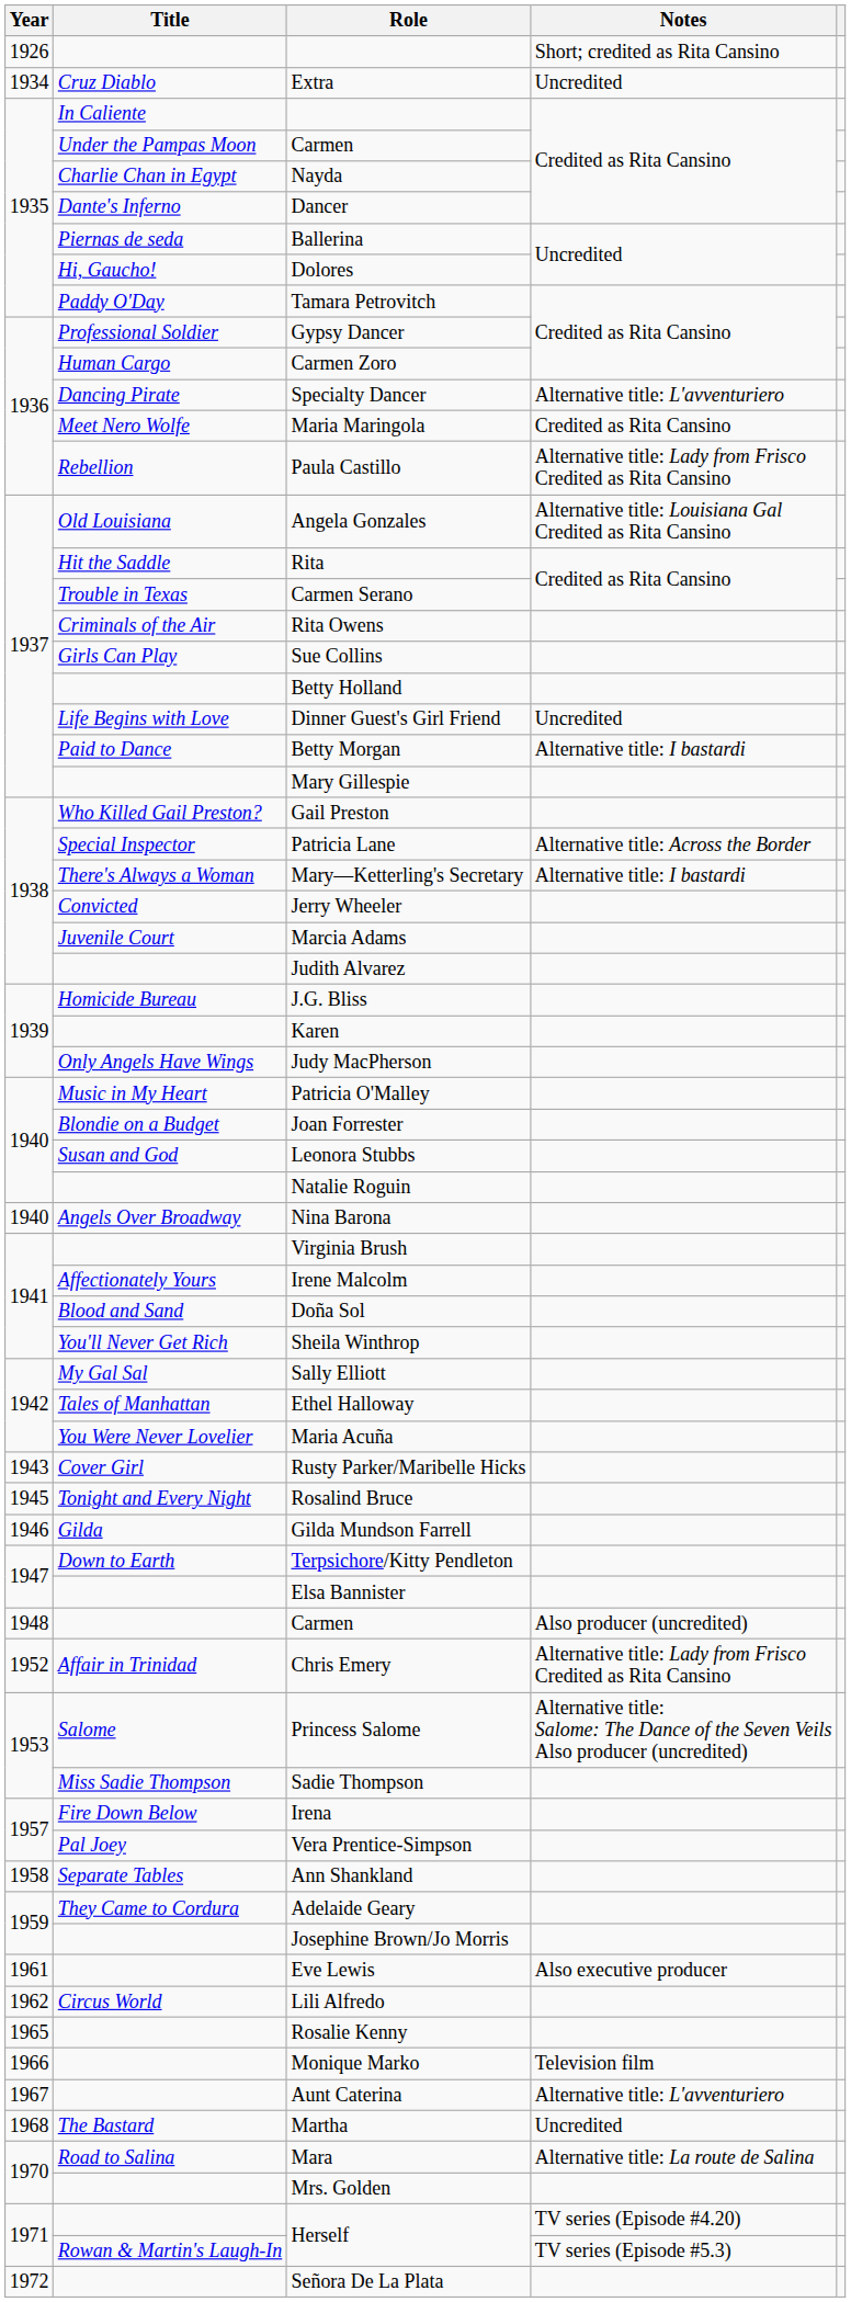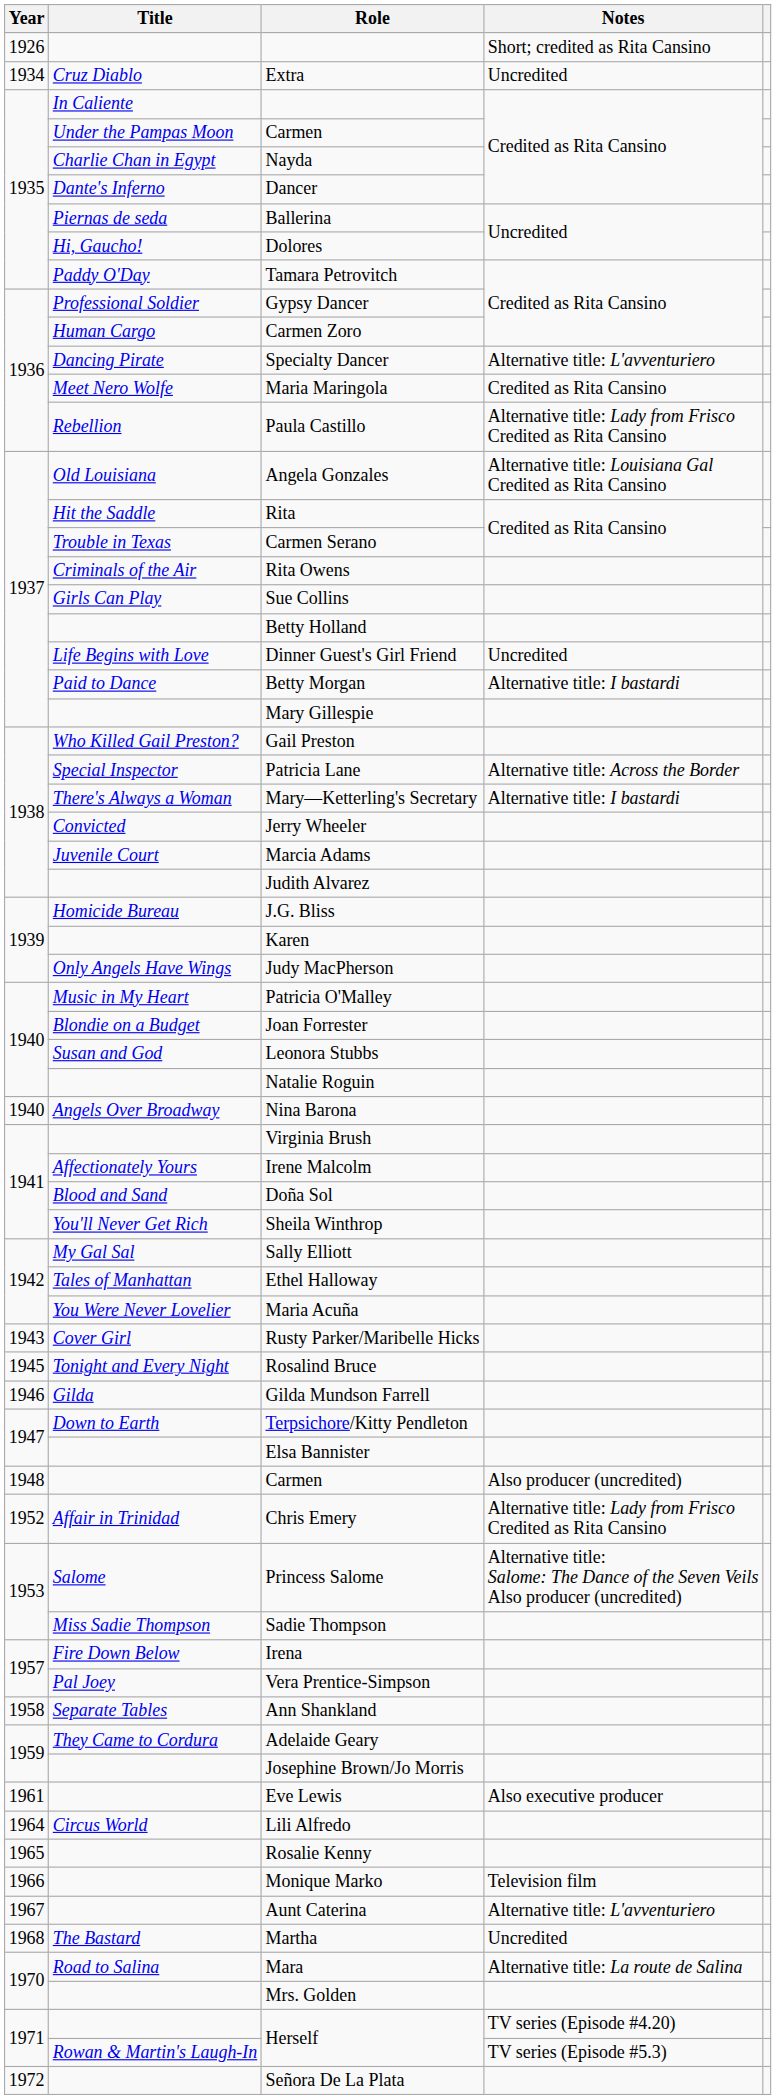Lili Alfredo | Year: 1962 -> 1964
